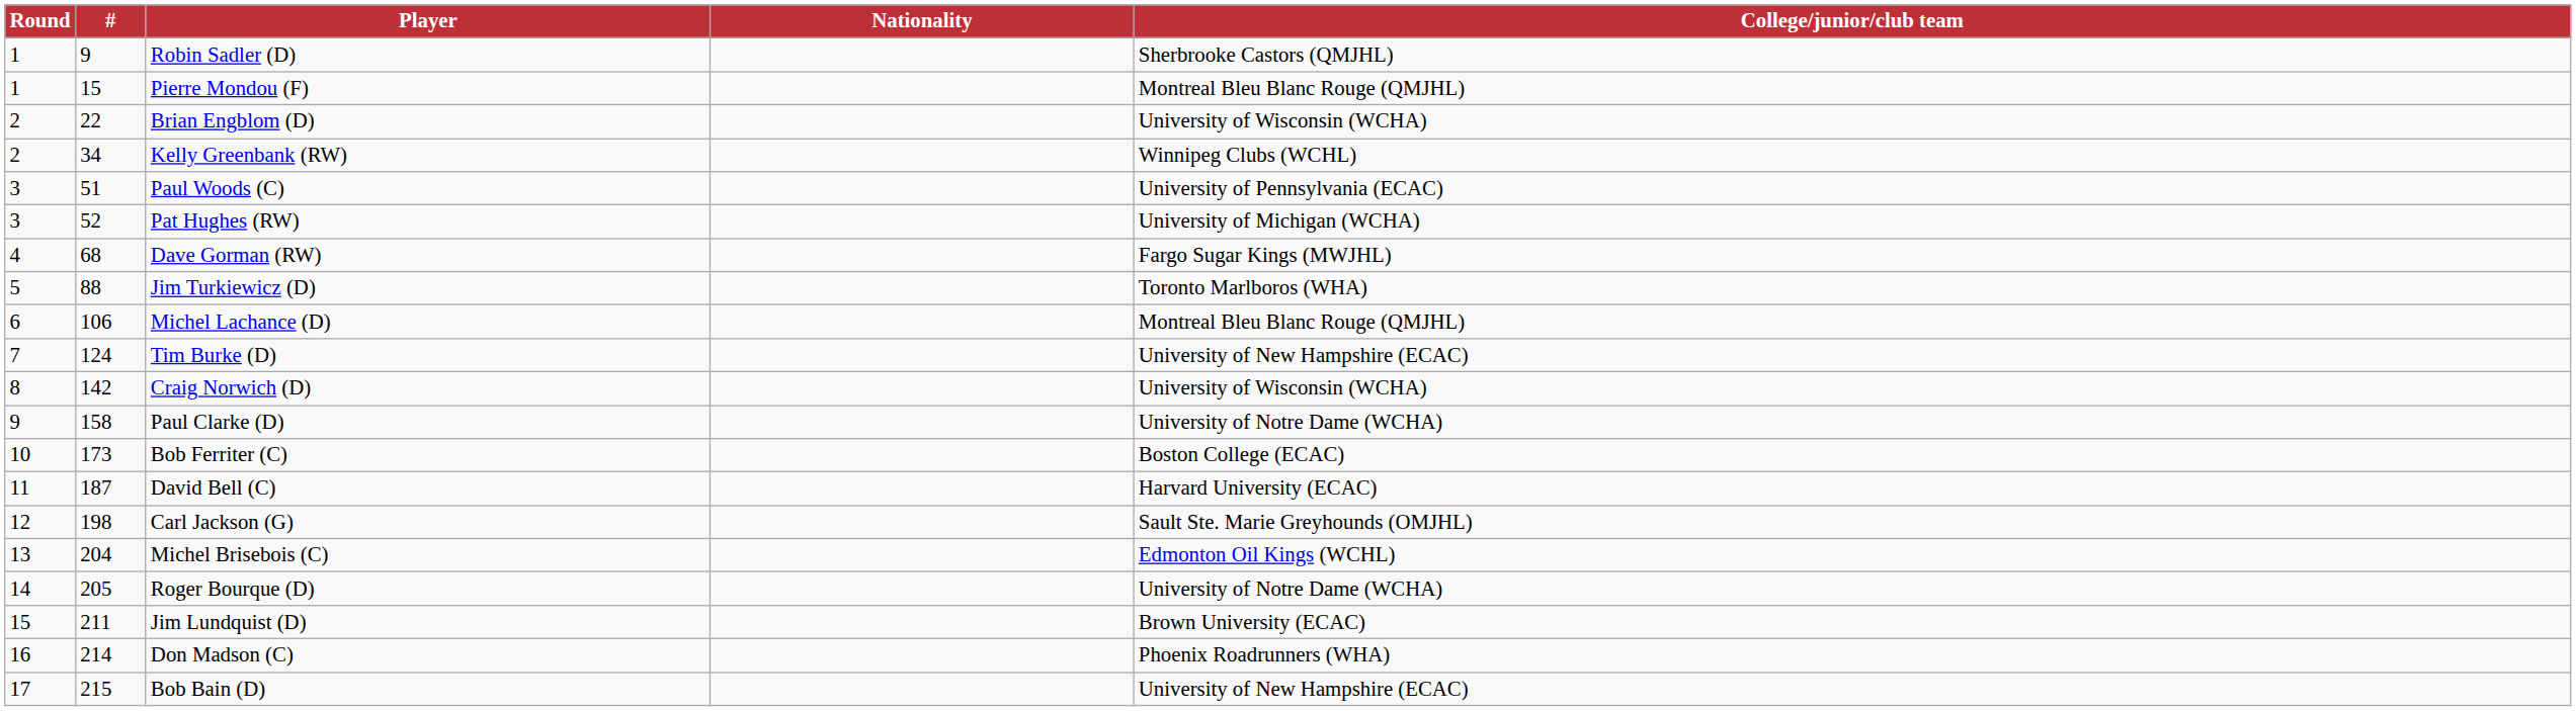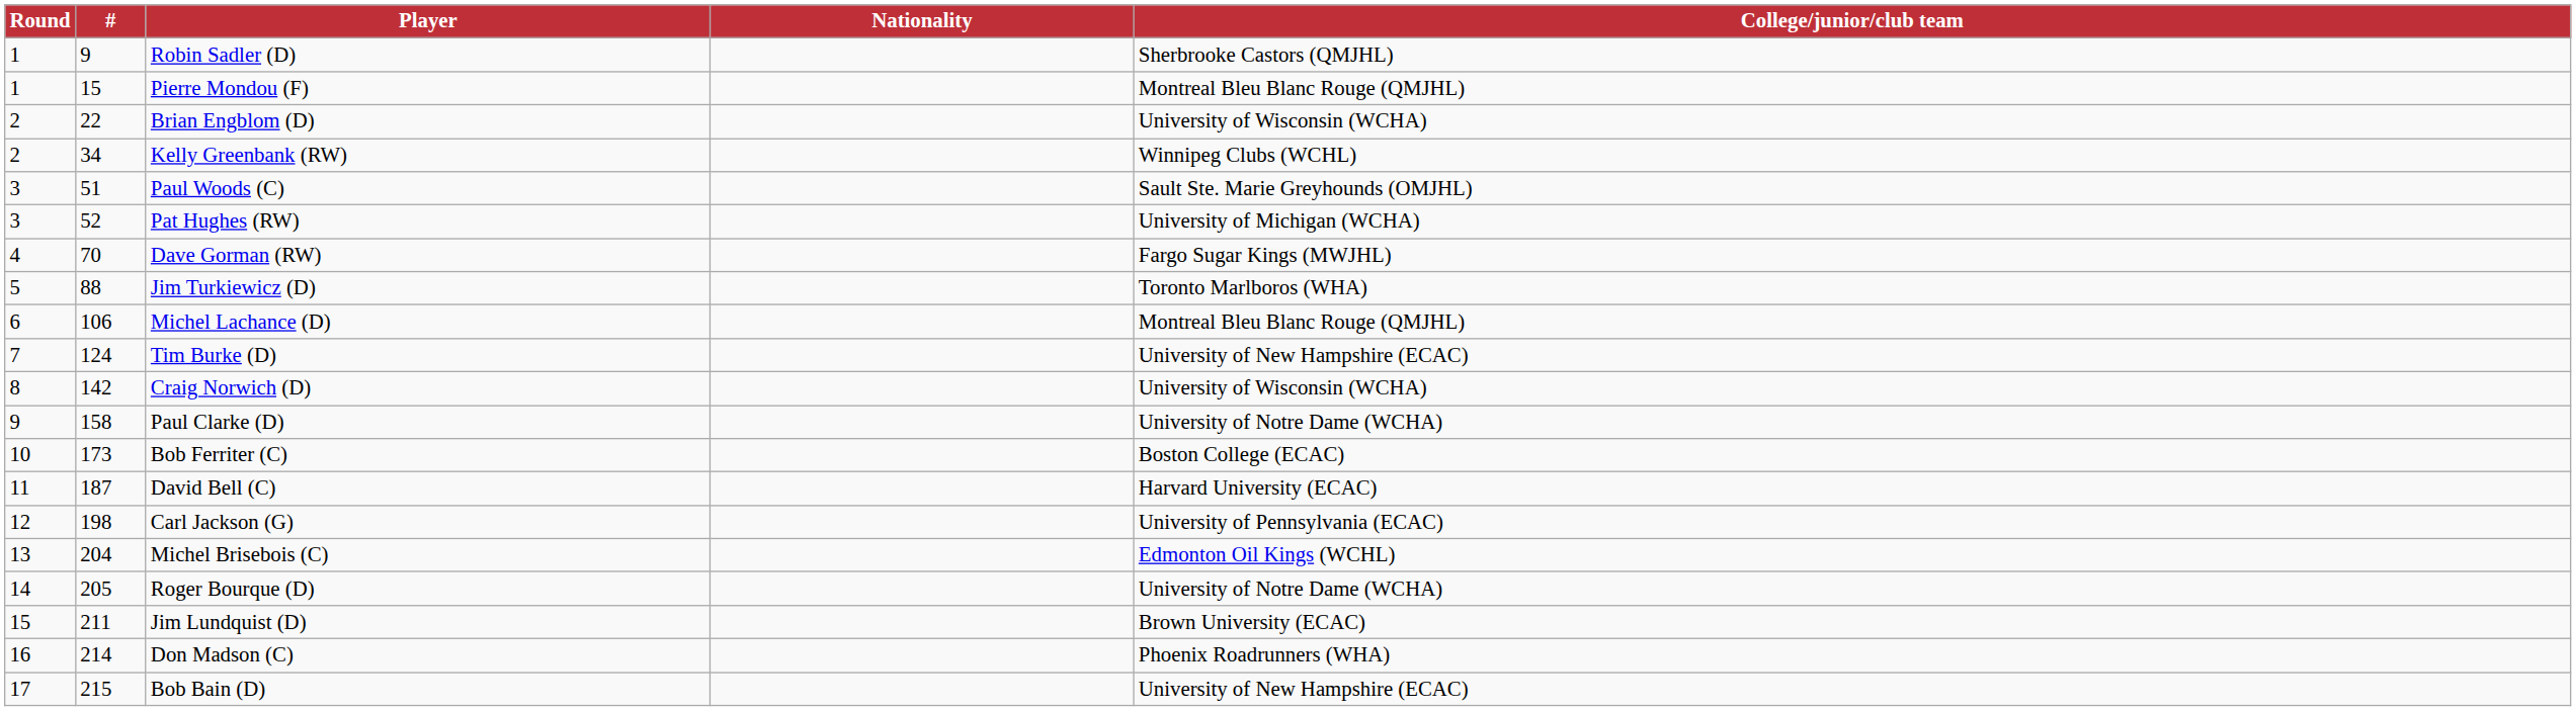Paul Woods (C) | College/junior/club team: University of Pennsylvania (ECAC) -> Sault Ste. Marie Greyhounds (OMJHL)
Dave Gorman (RW) | #: 68 -> 70
Carl Jackson (G) | College/junior/club team: Sault Ste. Marie Greyhounds (OMJHL) -> University of Pennsylvania (ECAC)
